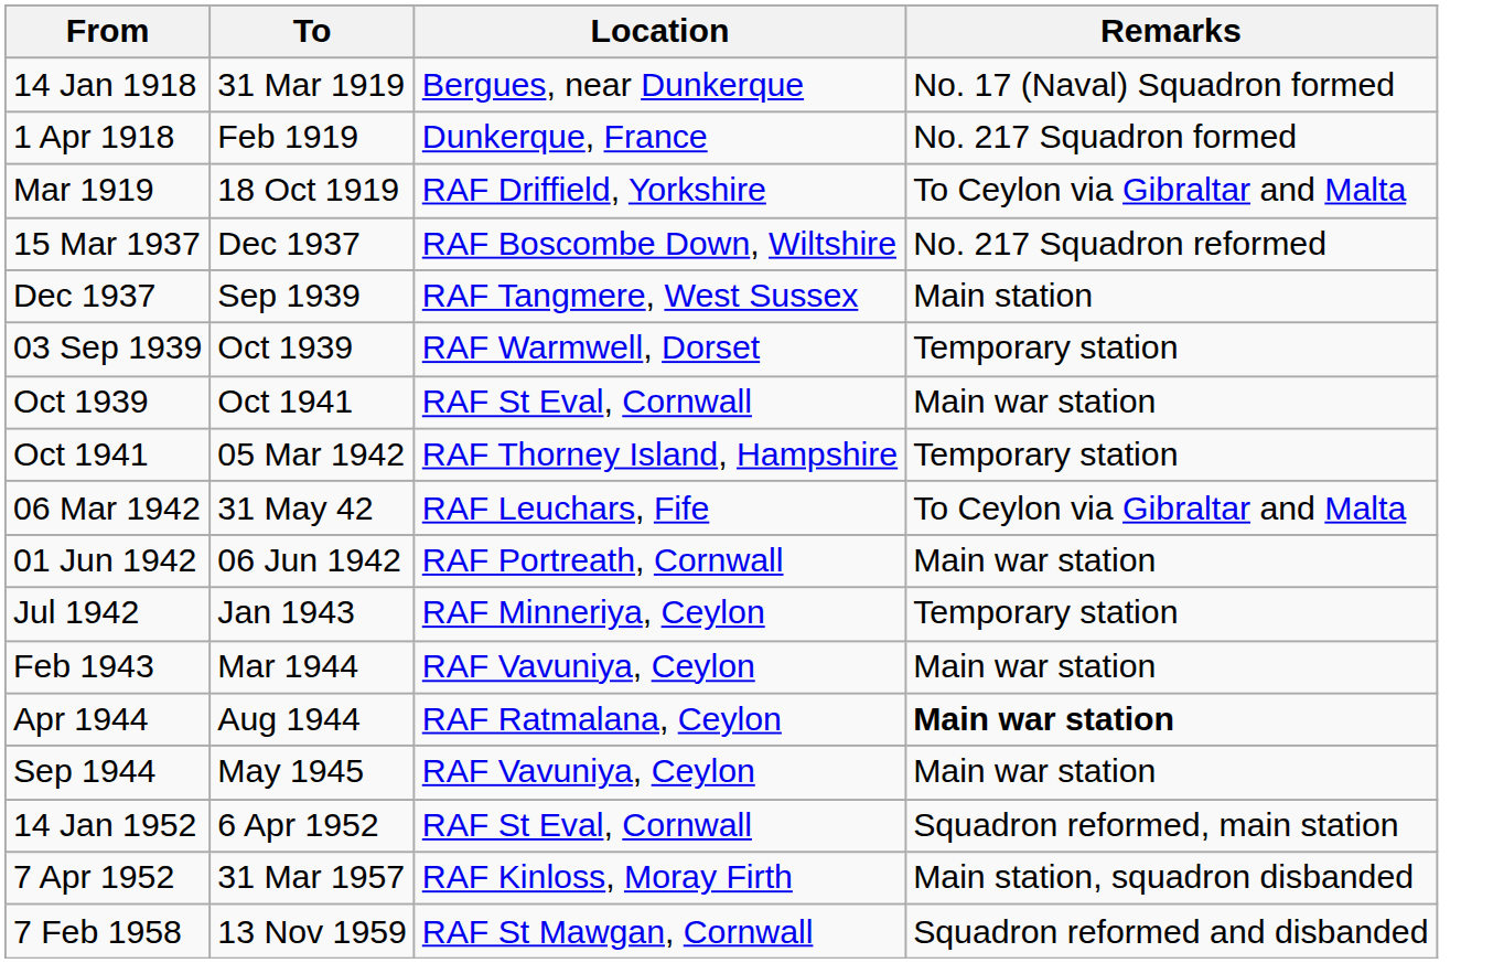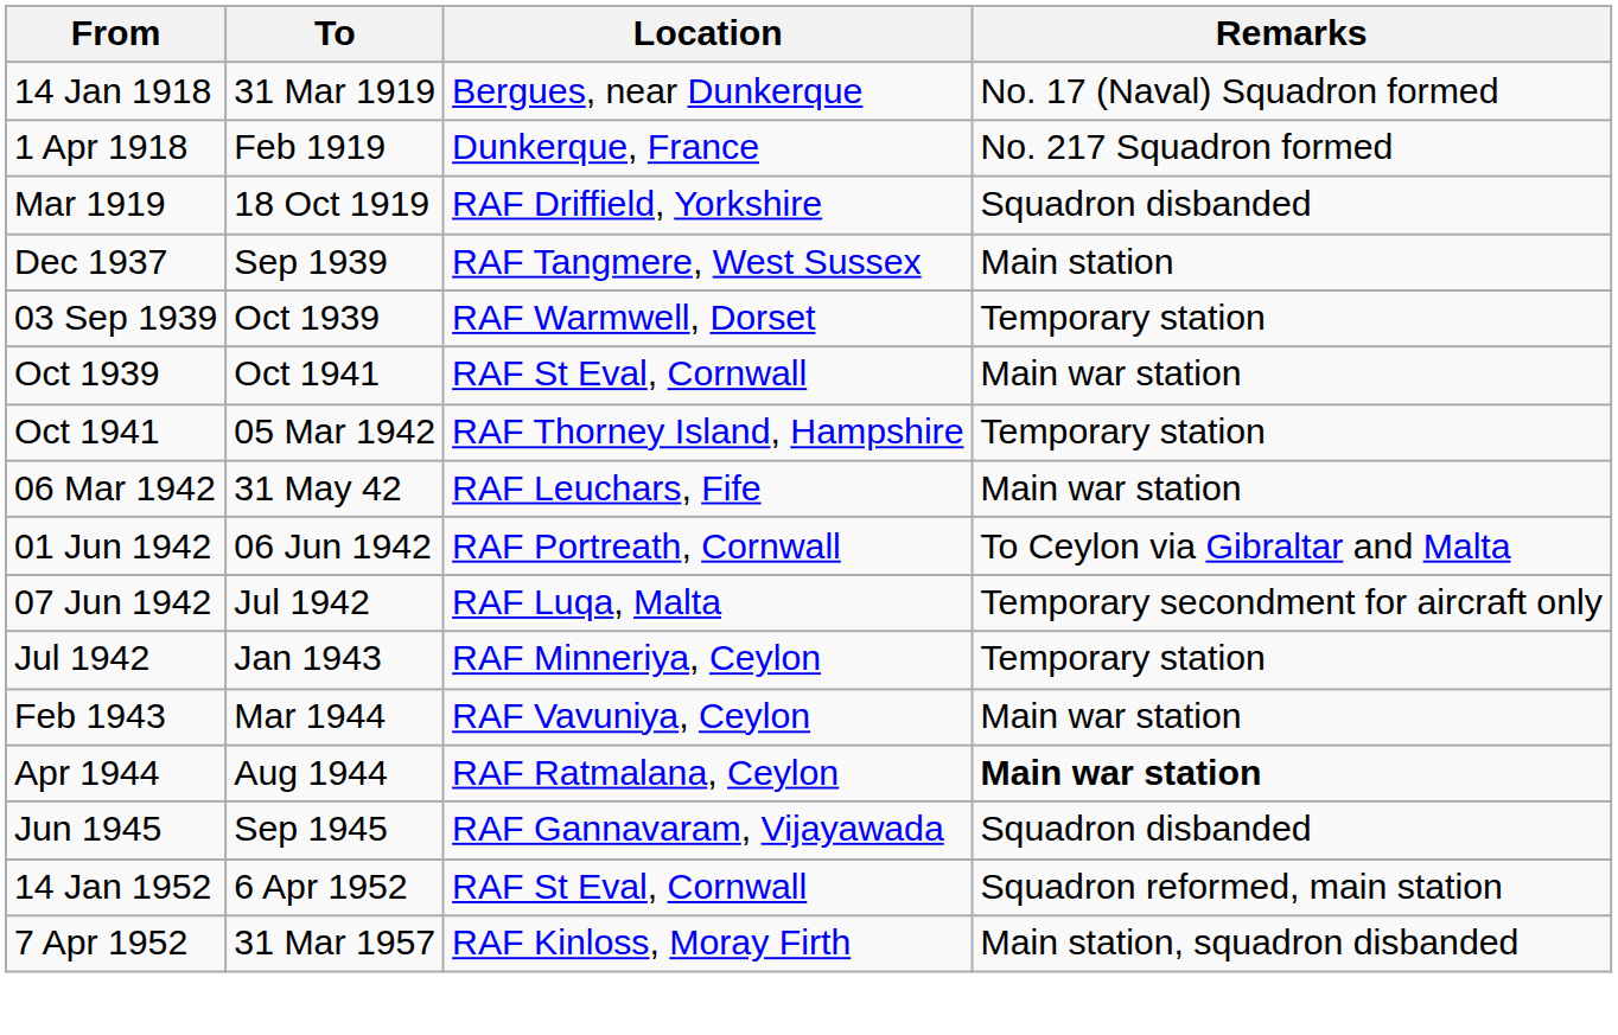Mar 1919 | Remarks: To Ceylon via Gibraltar and Malta -> Squadron disbanded
- row: 15 Mar 1937 | Dec 1937 | RAF Boscombe Down, Wiltshire | No. 217 Squadron reformed
06 Mar 1942 | Remarks: To Ceylon via Gibraltar and Malta -> Main war station
01 Jun 1942 | Remarks: Main war station -> To Ceylon via Gibraltar and Malta
+ row: 07 Jun 1942 | Jul 1942 | RAF Luqa, Malta | Temporary secondment for aircraft only
- row: Sep 1944 | May 1945 | RAF Vavuniya, Ceylon | Main war station
+ row: Jun 1945 | Sep 1945 | RAF Gannavaram, Vijayawada | Squadron disbanded
- row: 7 Feb 1958 | 13 Nov 1959 | RAF St Mawgan, Cornwall | Squadron reformed and disbanded
